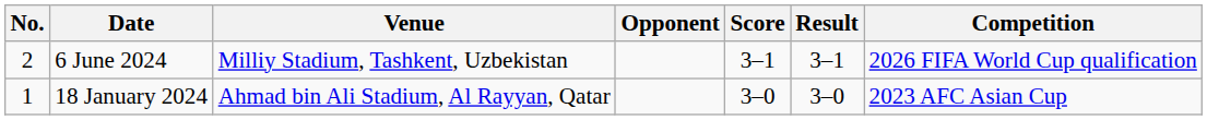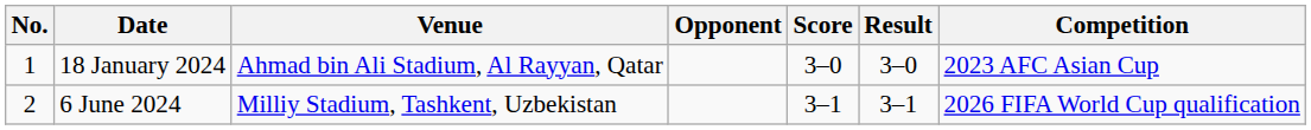rows swapped: 18 January 2024 <-> 6 June 2024
